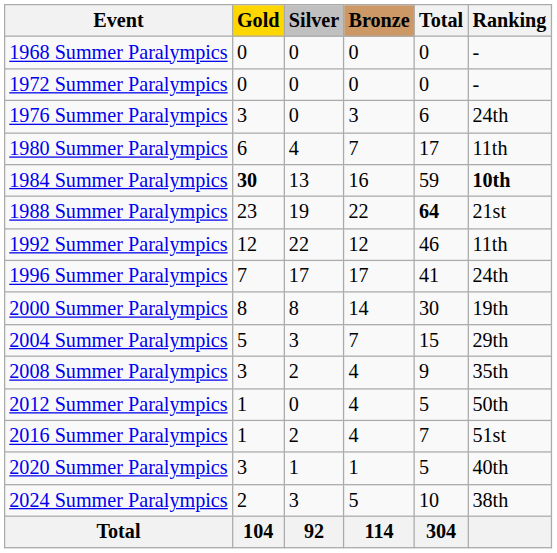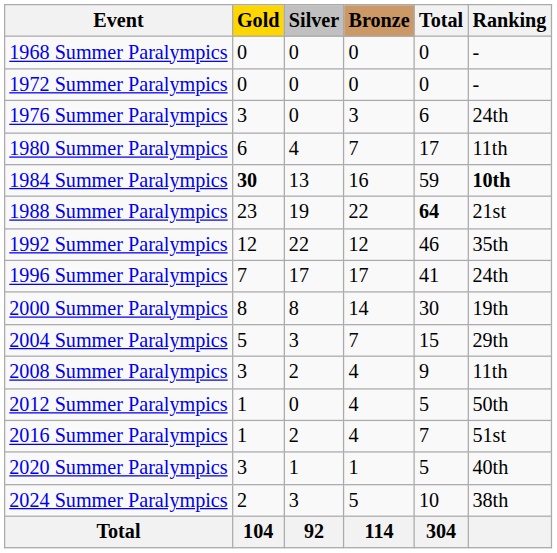1992 Summer Paralympics | Ranking: 11th -> 35th
2008 Summer Paralympics | Ranking: 35th -> 11th
